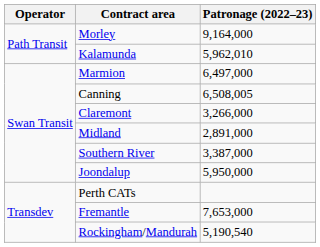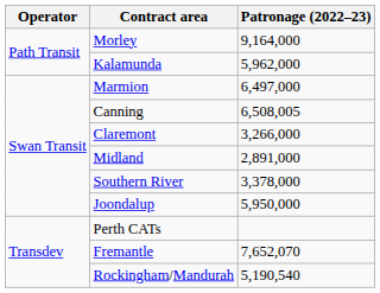Kalamunda | Patronage (2022–23): 5,962,010 -> 5,962,000
Southern River | Patronage (2022–23): 3,387,000 -> 3,378,000
Fremantle | Patronage (2022–23): 7,653,000 -> 7,652,070
